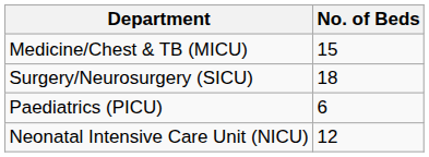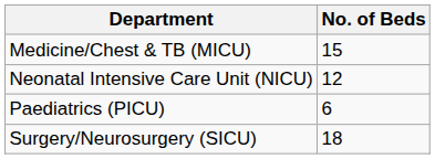rows swapped: Surgery/Neurosurgery (SICU) <-> Neonatal Intensive Care Unit (NICU)
